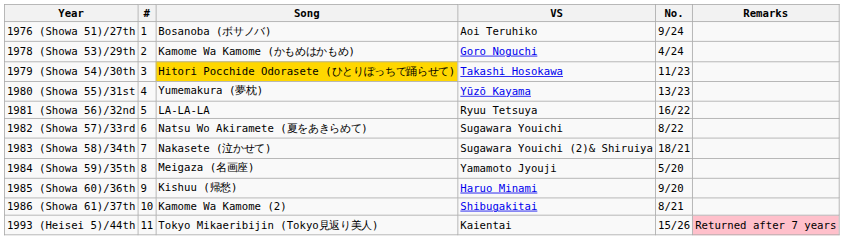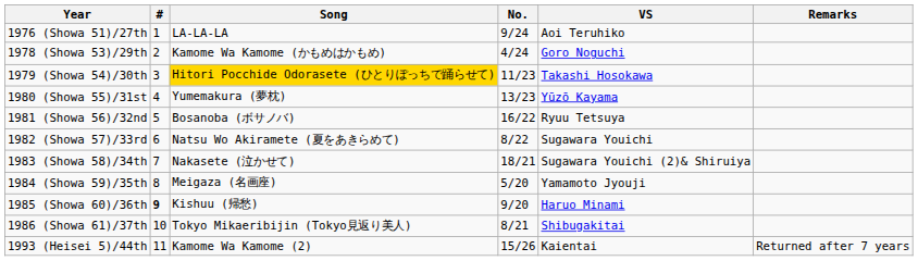columns swapped: No. <-> VS
1976 (Showa 51)/27th | Song: Bosanoba (ボサノバ) -> LA-LA-LA
1981 (Showa 56)/32nd | Song: LA-LA-LA -> Bosanoba (ボサノバ)
1985 (Showa 60)/36th | #: normal -> bold
1986 (Showa 61)/37th | Song: Kamome Wa Kamome (2) -> Tokyo Mikaeribijin (Tokyo見返り美人)
1993 (Heisei 5)/44th | Song: Tokyo Mikaeribijin (Tokyo見返り美人) -> Kamome Wa Kamome (2)
1993 (Heisei 5)/44th | Remarks: pink background -> no background
